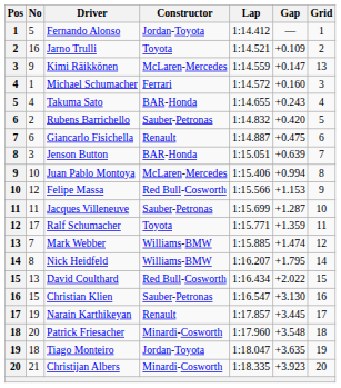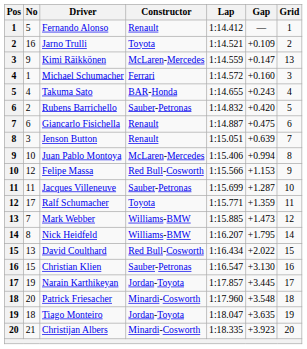Fernando Alonso | Constructor: Jordan-Toyota -> Renault
Jenson Button | Constructor: BAR-Honda -> Renault
Mark Webber | Gap: +1.474 -> +1.473
Narain Karthikeyan | Constructor: Renault -> Jordan-Toyota
